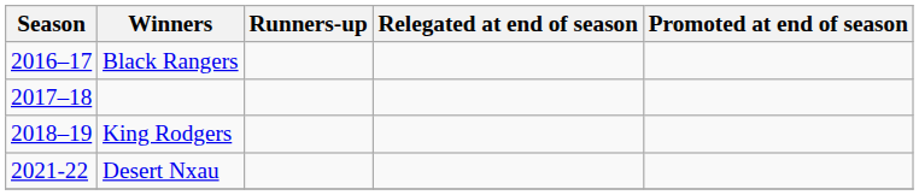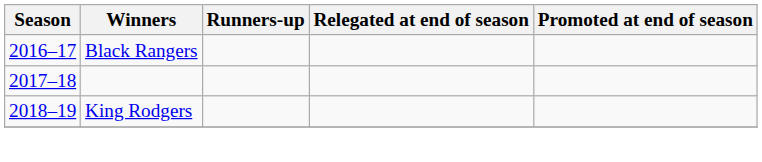- row: 2021-22 | Desert Nxau
